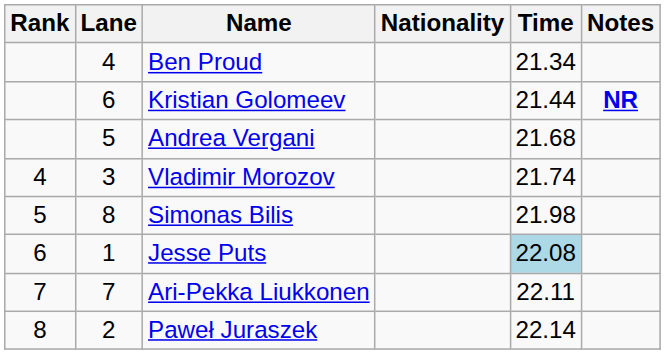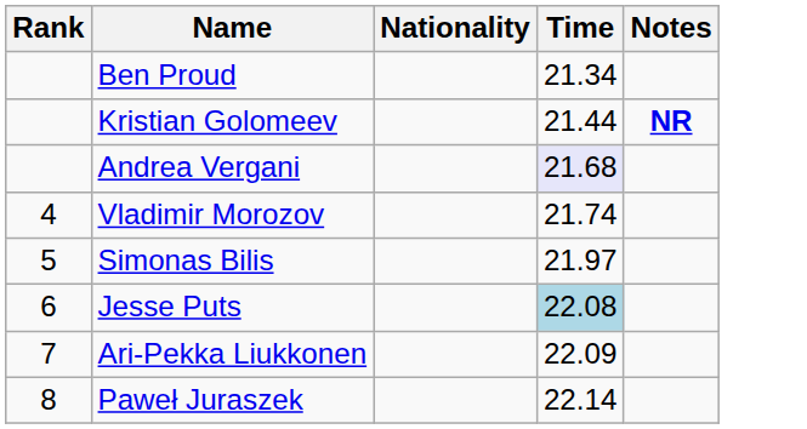- column: Lane | 4 | 6 | 5 | 3 | 8 | 1 | 7 | 2
Andrea Vergani | Time: no background -> lavender background
Simonas Bilis | Time: 21.98 -> 21.97
Ari-Pekka Liukkonen | Time: 22.11 -> 22.09
